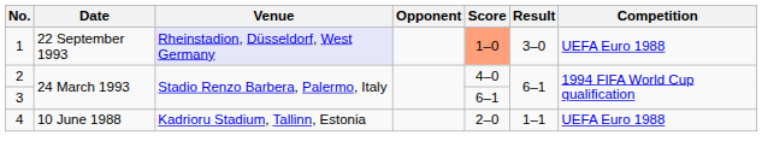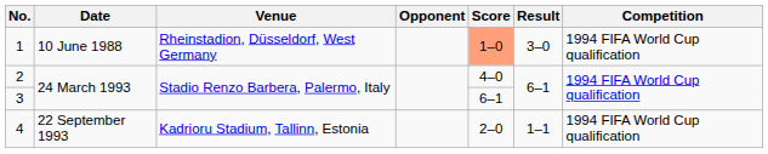1 | Date: 22 September 1993 -> 10 June 1988
1 | Venue: lavender background -> no background
1 | Competition: UEFA Euro 1988 -> 1994 FIFA World Cup qualification
4 | Date: 10 June 1988 -> 22 September 1993
4 | Competition: UEFA Euro 1988 -> 1994 FIFA World Cup qualification
